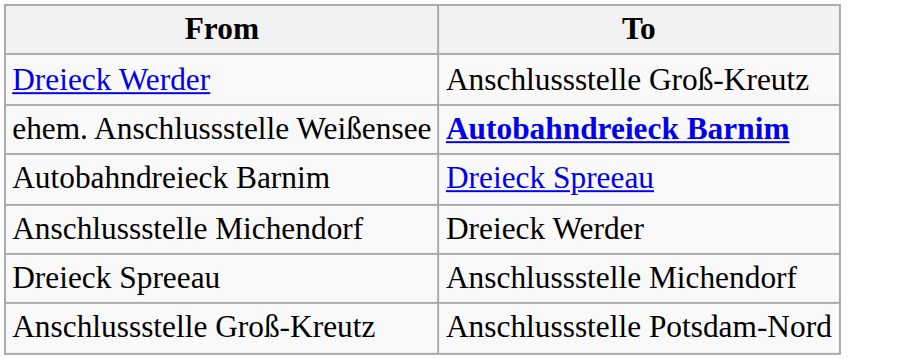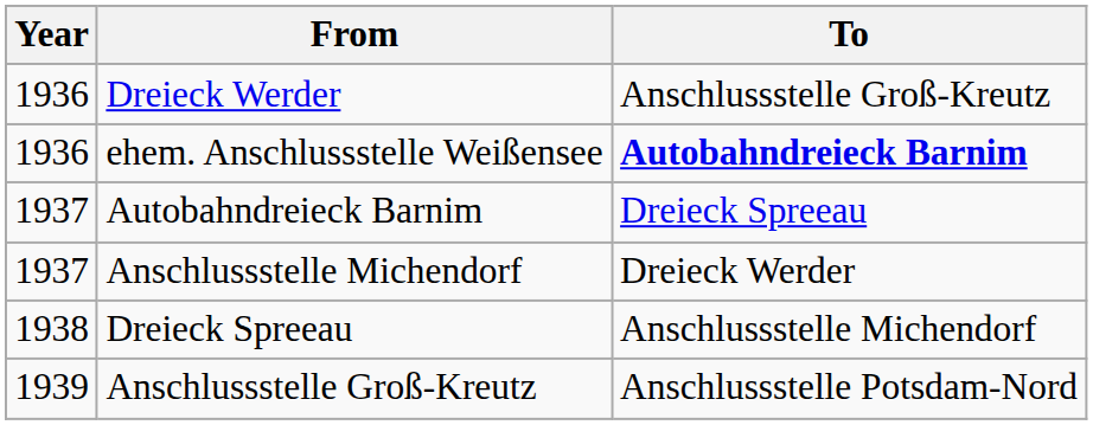+ column: Year | 1936 | 1936 | 1937 | 1937 | 1938 | 1939
